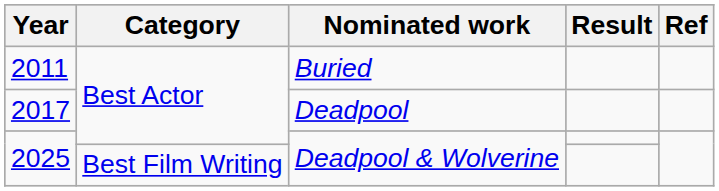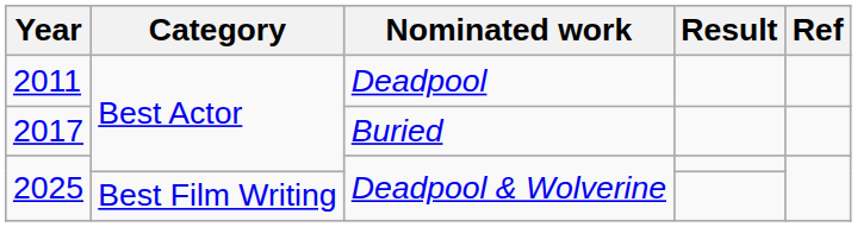2011 | Nominated work: Buried -> Deadpool
2017 | Nominated work: Deadpool -> Buried
